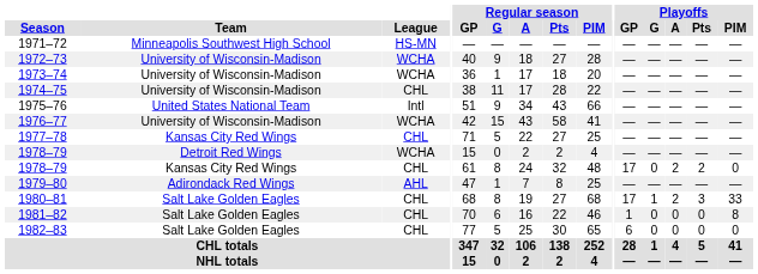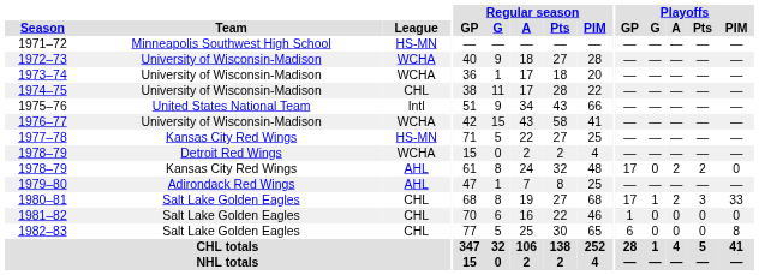1977–78 | League: CHL -> HS-MN
1978–79 / Kansas City Red Wings | League: CHL -> AHL
1981–82 | Playoffs / PIM: 8 -> 0
1982–83 | Playoffs / PIM: 0 -> 8
